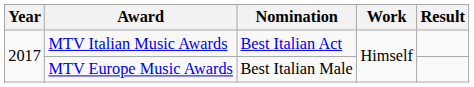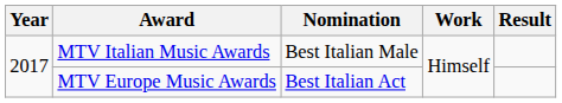MTV Italian Music Awards | Nomination: Best Italian Act -> Best Italian Male
MTV Europe Music Awards | Nomination: Best Italian Male -> Best Italian Act
